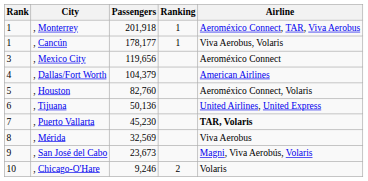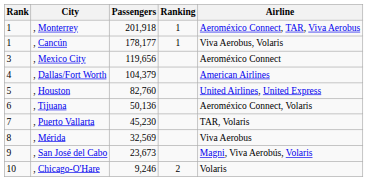, Houston | Airline: Aeroméxico Connect, Volaris -> United Airlines, United Express
, Tijuana | Airline: United Airlines, United Express -> Aeroméxico Connect, Volaris
, Puerto Vallarta | Airline: bold -> normal
